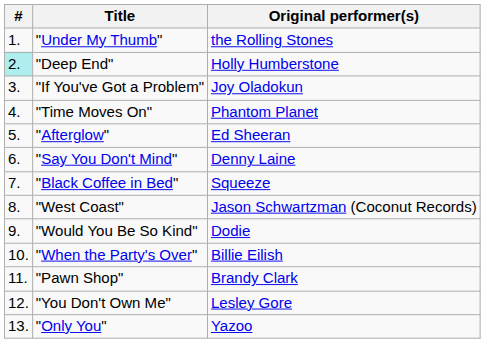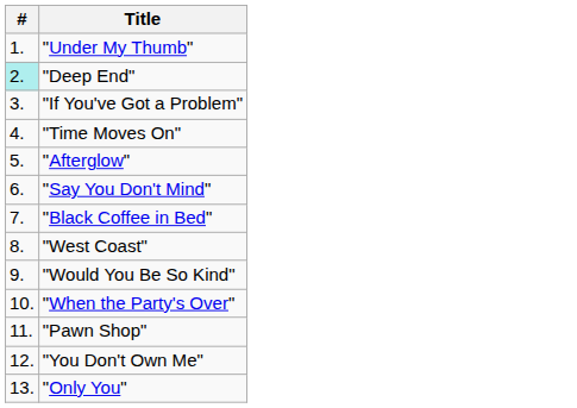- column: Original performer(s) | the Rolling Stones | Holly Humberstone | Joy Oladokun | Phantom Planet | Ed Sheeran | Denny Laine | Squeeze | Jason Schwartzman (Coconut Records) | Dodie | Billie Eilish | Brandy Clark | Lesley Gore | Yazoo
